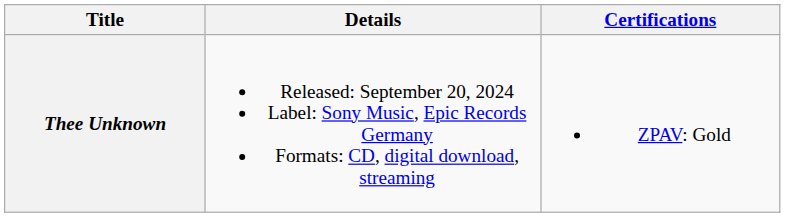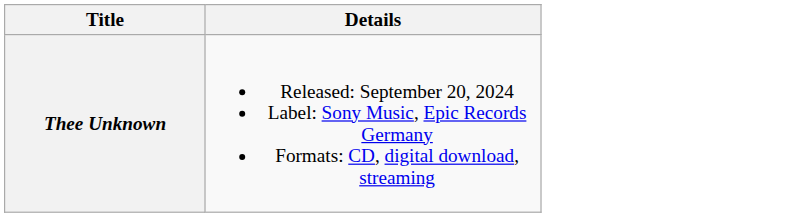- column: Certifications | ZPAV: Gold
